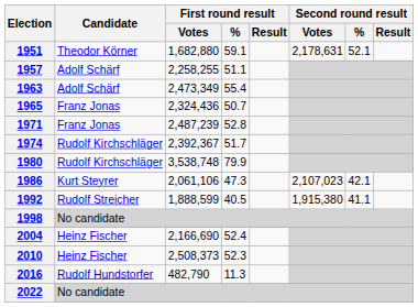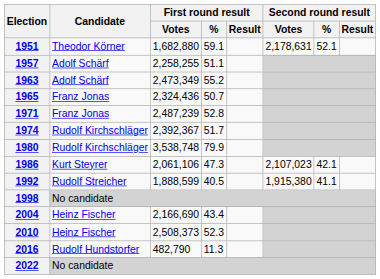1963 | First round result / %: 55.4 -> 55.2
2004 | First round result / %: 52.4 -> 43.4
